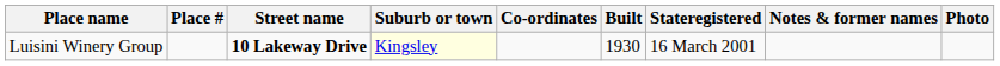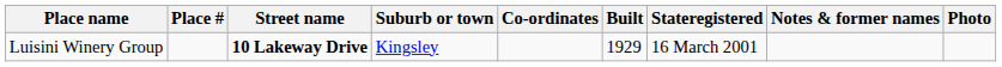Luisini Winery Group | Suburb or town: lightyellow background -> no background
Luisini Winery Group | Built: 1930 -> 1929
